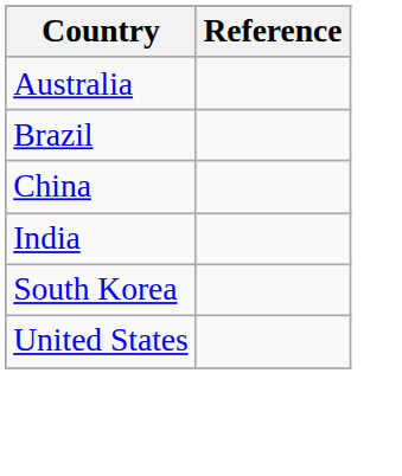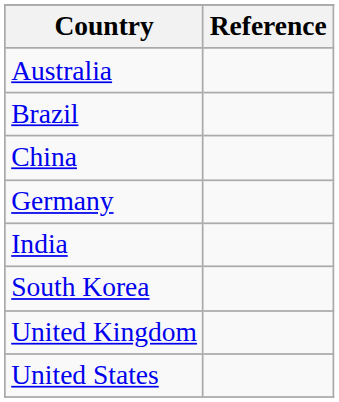+ row: Germany
+ row: United Kingdom
